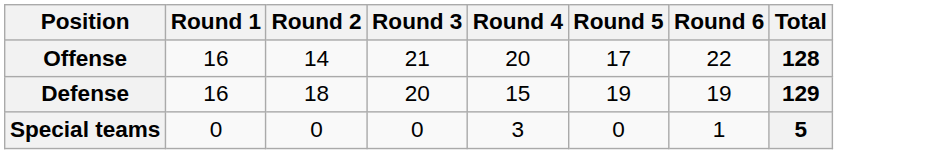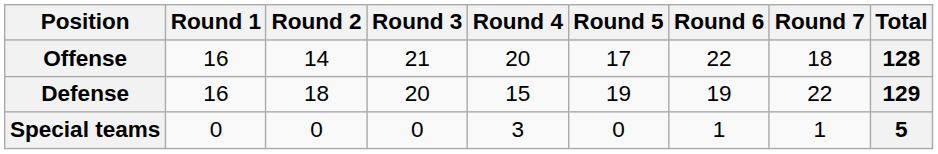+ column: Round 7 | 18 | 22 | 1
